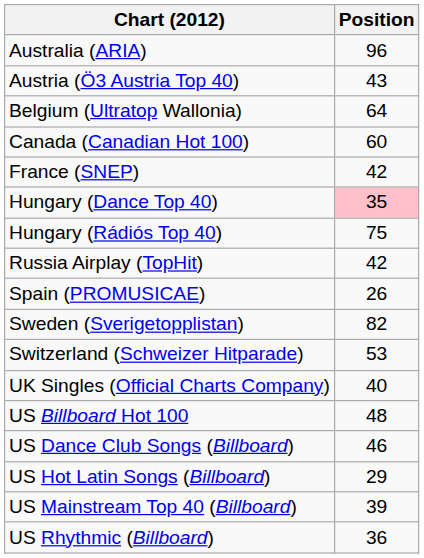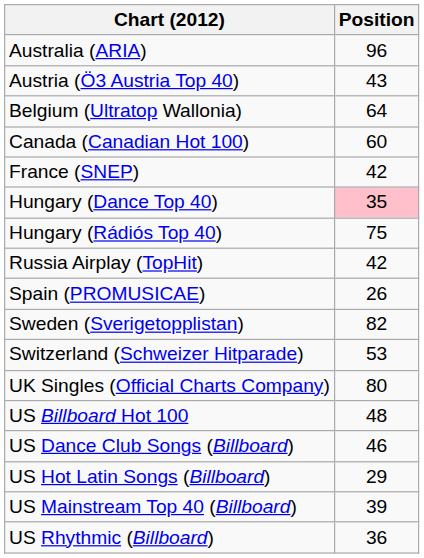UK Singles (Official Charts Company) | Position: 40 -> 80
